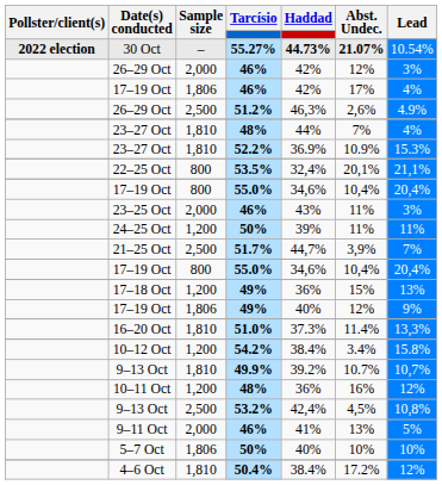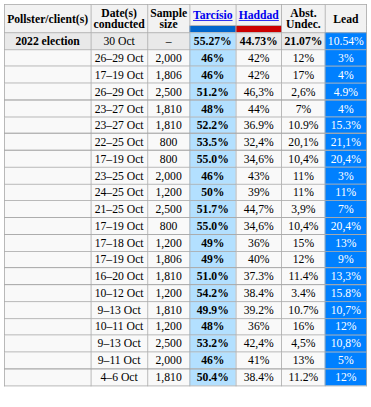- row: 5–7 Oct | 1,806 | 50% | 40% | 10% | 10%
4–6 Oct | Abst. Undec.: 17.2% -> 11.2%
